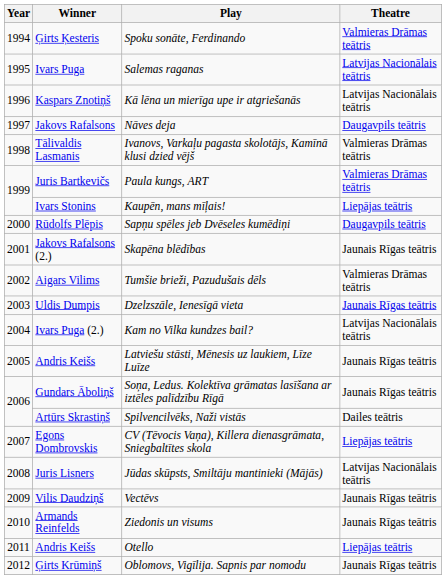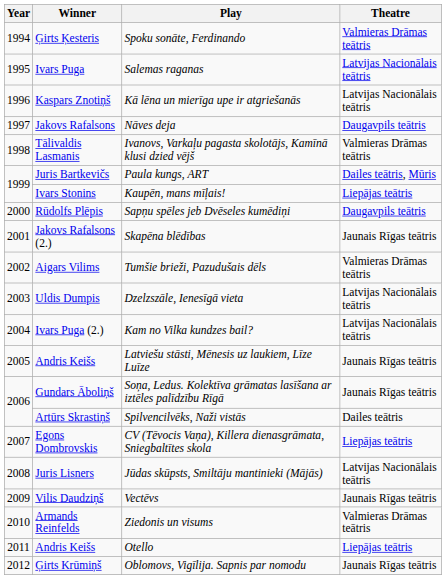Paula kungs, ART | Theatre: Valmieras Drāmas teātris -> Dailes teātris, Mūris
Dzelzszāle, Ienesīgā vieta | Theatre: Jaunais Rīgas teātris -> Latvijas Nacionālais teātris
Ziedonis un visums | Theatre: Jaunais Rīgas teātris -> Valmieras Drāmas teātris
